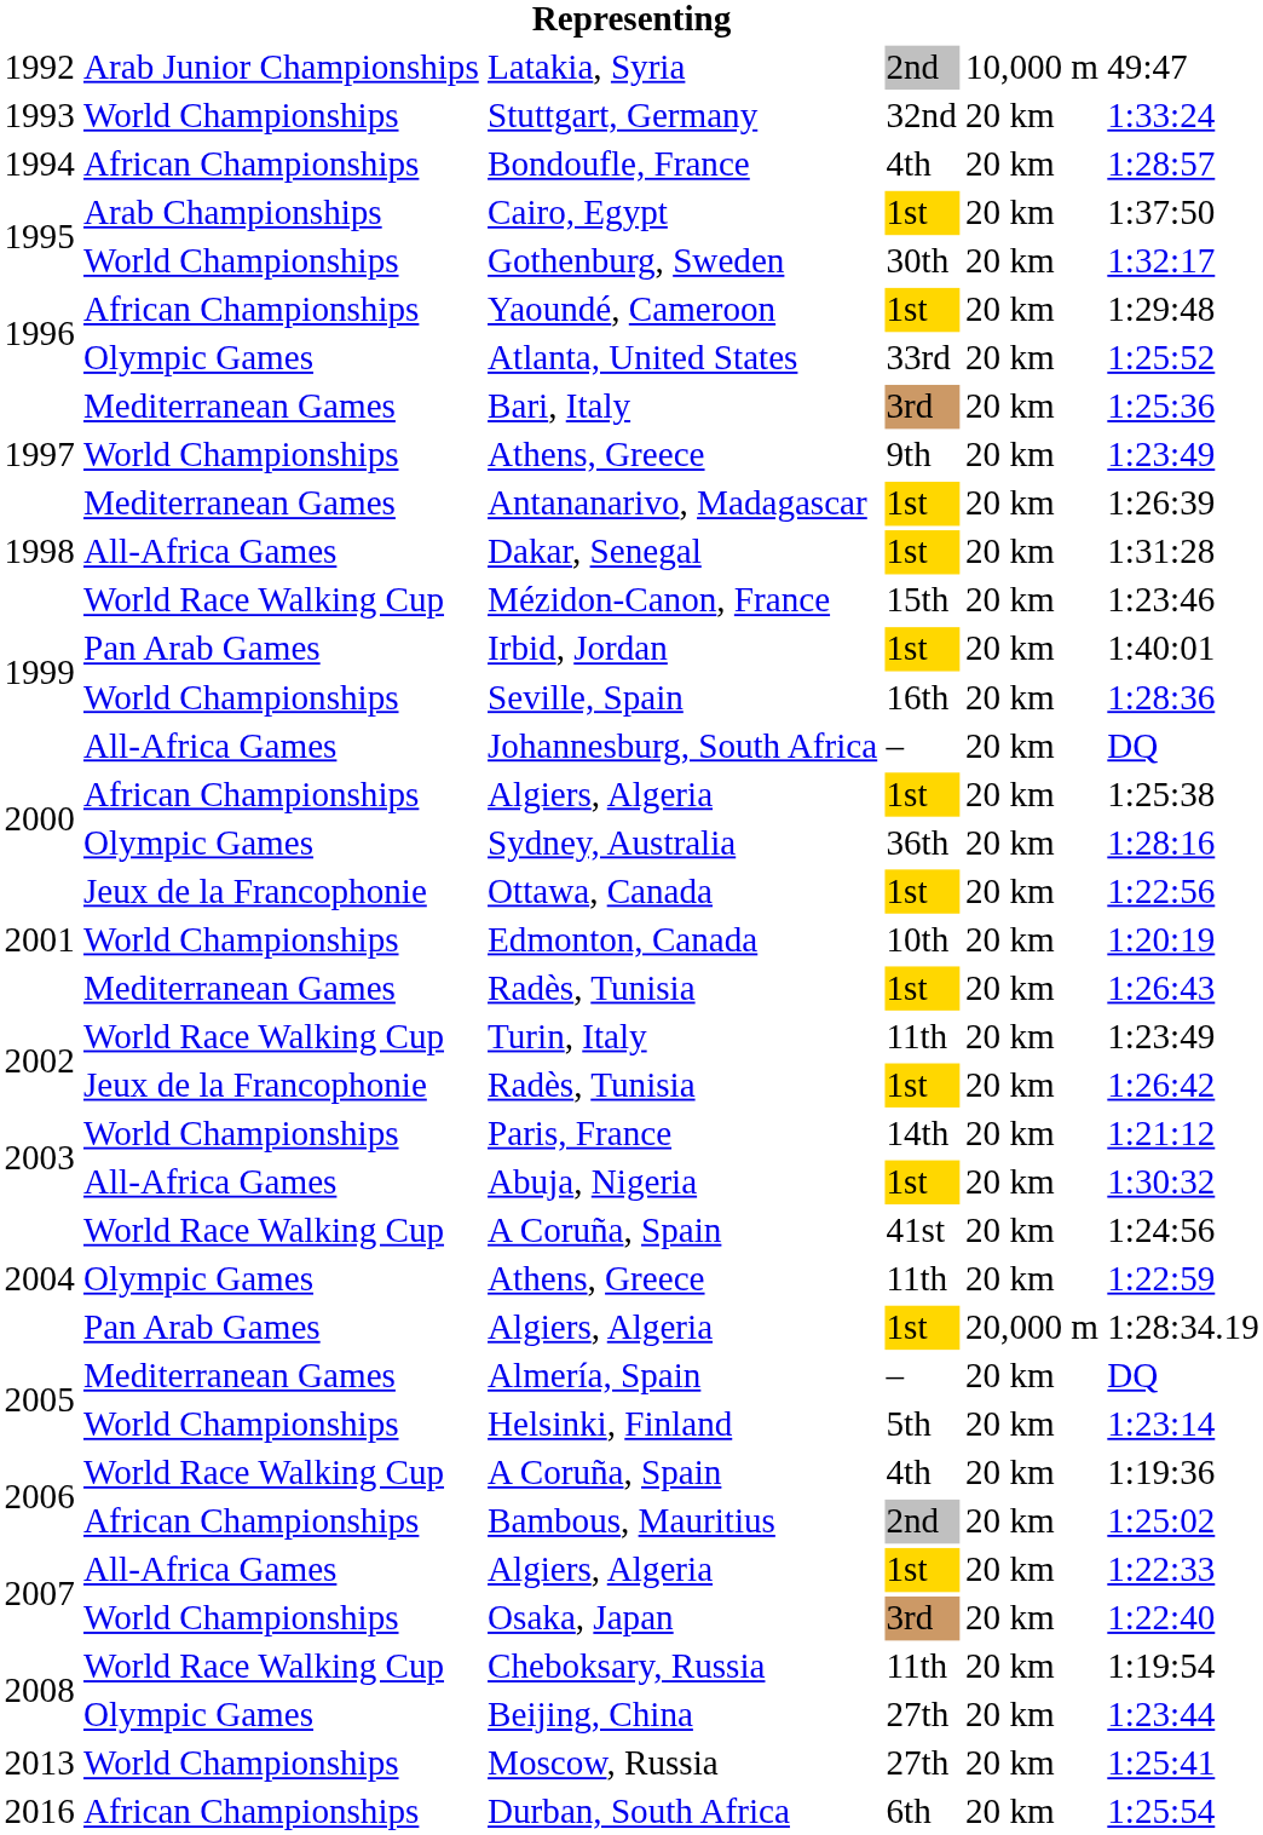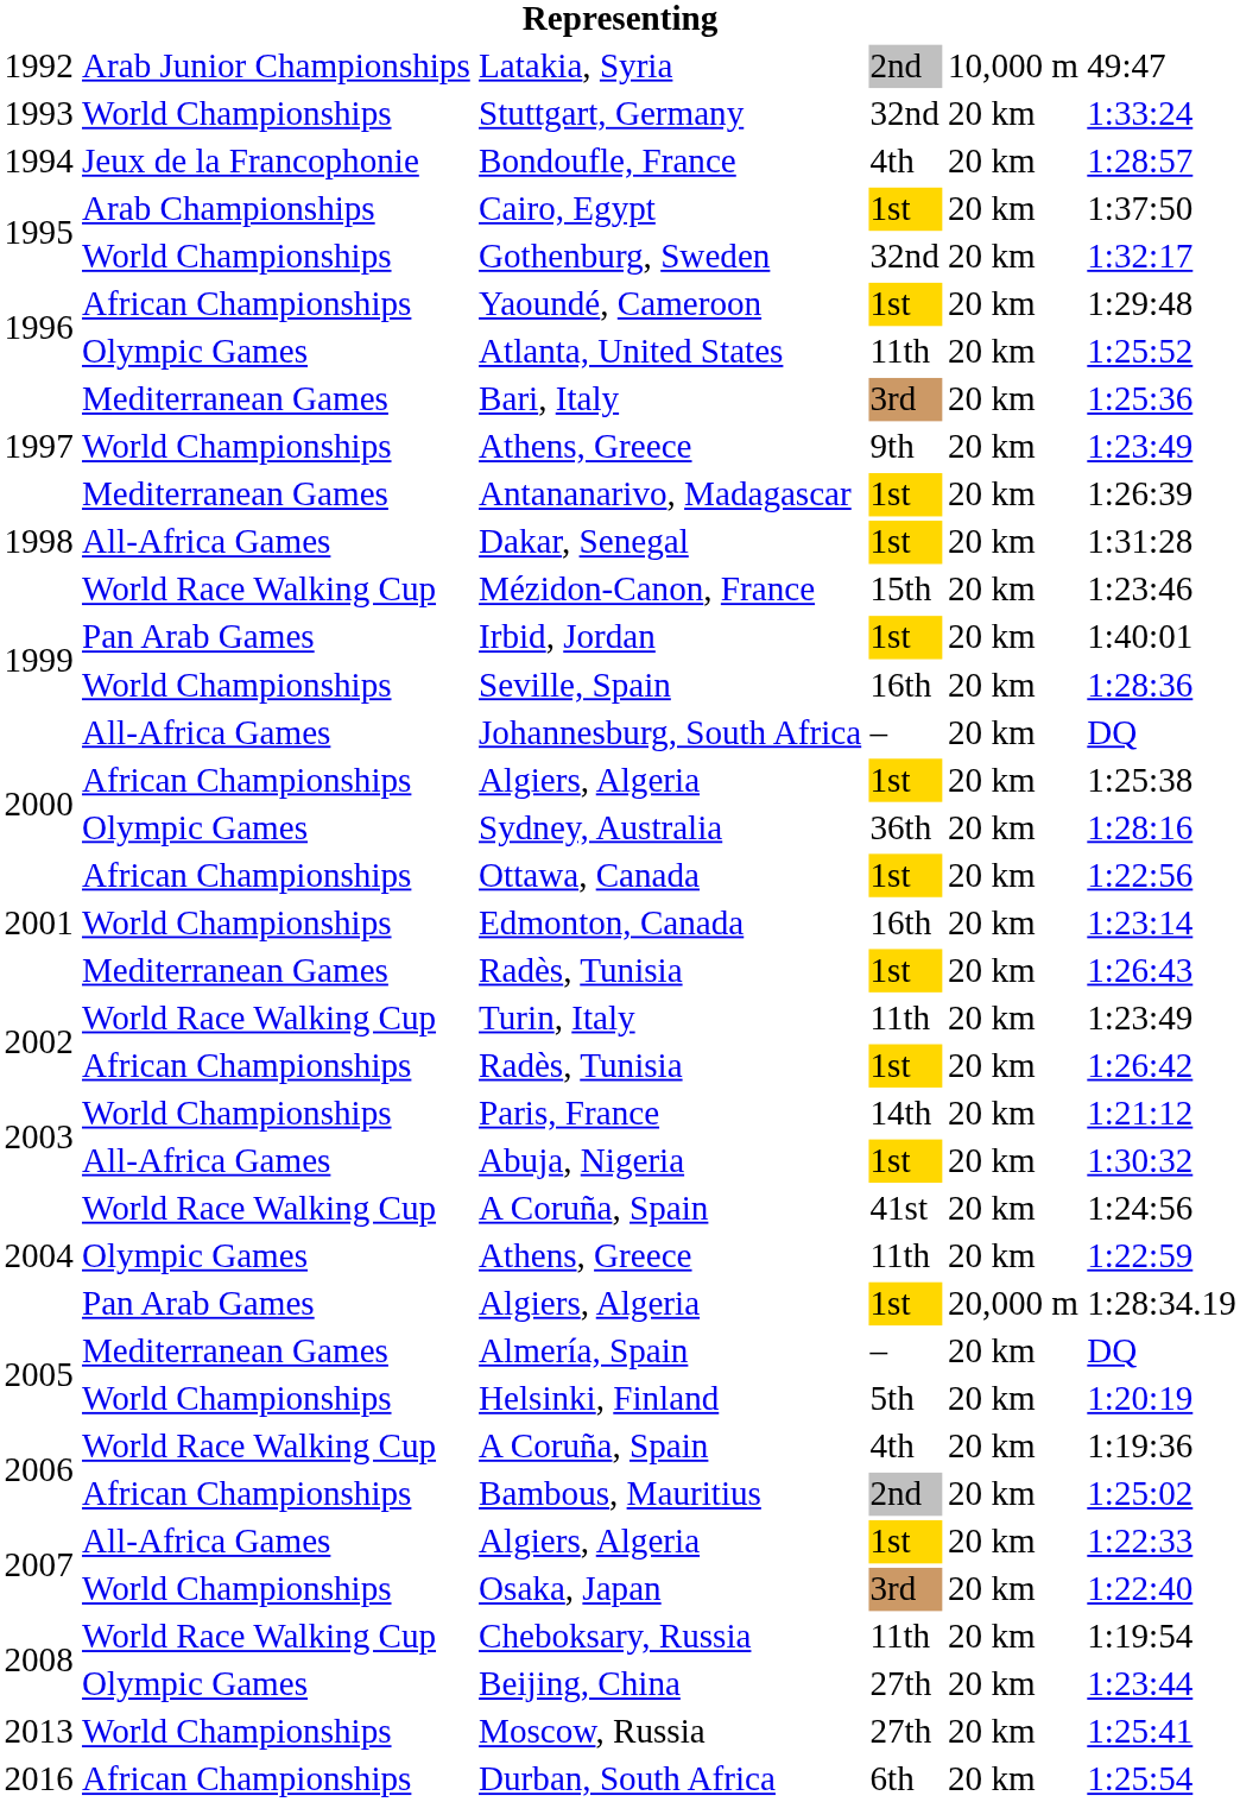Bondoufle, France | column 2: African Championships -> Jeux de la Francophonie
Gothenburg, Sweden | column 4: 30th -> 32nd
Atlanta, United States | column 4: 33rd -> 11th
Ottawa, Canada | column 2: Jeux de la Francophonie -> African Championships
Edmonton, Canada | column 4: 10th -> 16th
Edmonton, Canada | column 6: 1:20:19 -> 1:23:14
2002 / Radès, Tunisia | column 2: Jeux de la Francophonie -> African Championships
Helsinki, Finland | column 6: 1:23:14 -> 1:20:19
